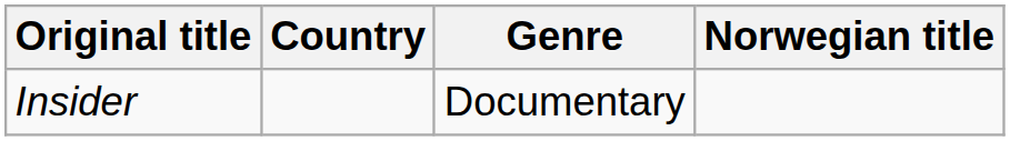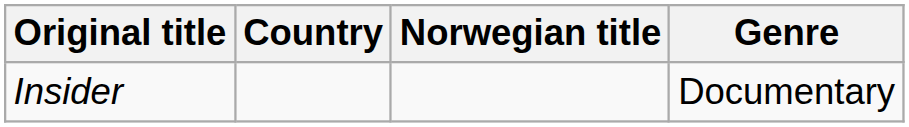columns swapped: Norwegian title <-> Genre
